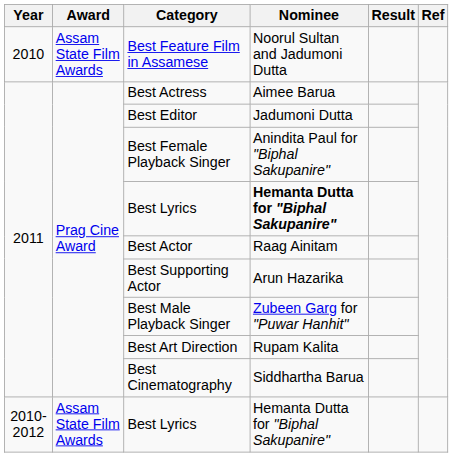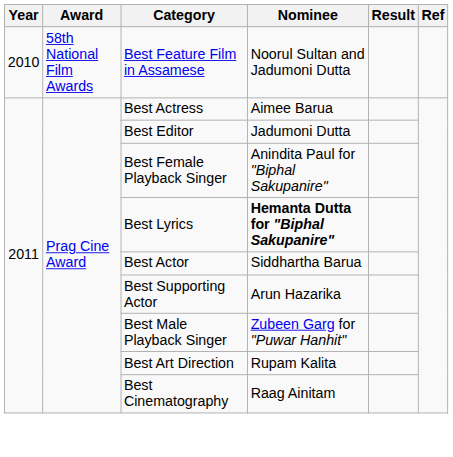Best Feature Film in Assamese | Award: Assam State Film Awards -> 58th National Film Awards
Best Actor | Nominee: Raag Ainitam -> Siddhartha Barua
Best Cinematography | Nominee: Siddhartha Barua -> Raag Ainitam
- row: 2010-2012 | Assam State Film Awards | Best Lyrics | Hemanta Dutta for "Biphal Sakupanire"
